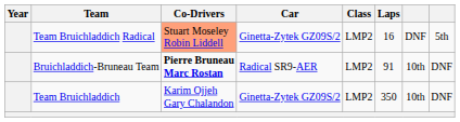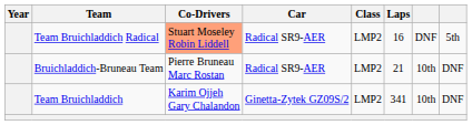Team Bruichladdich Radical | Car: Ginetta-Zytek GZ09S/2 -> Radical SR9-AER
Bruichladdich-Bruneau Team | Co-Drivers: bold -> normal
Bruichladdich-Bruneau Team | Laps: 91 -> 21
Team Bruichladdich | Laps: 350 -> 341
